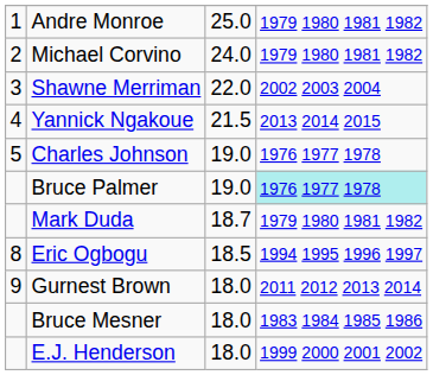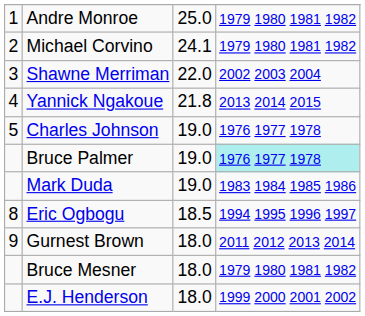Michael Corvino | column 3: 24.0 -> 24.1
Yannick Ngakoue | column 3: 21.5 -> 21.8
Mark Duda | column 3: 18.7 -> 19.0
Mark Duda | column 4: 1979 1980 1981 1982 -> 1983 1984 1985 1986
Bruce Mesner | column 4: 1983 1984 1985 1986 -> 1979 1980 1981 1982
